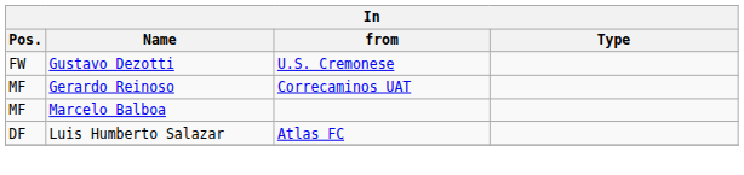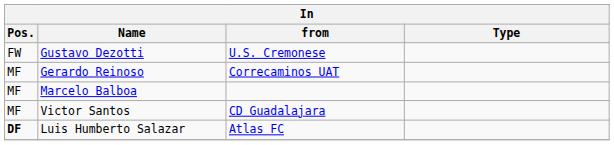+ row: MF | Victor Santos | CD Guadalajara
Luis Humberto Salazar | Pos.: normal -> bold
